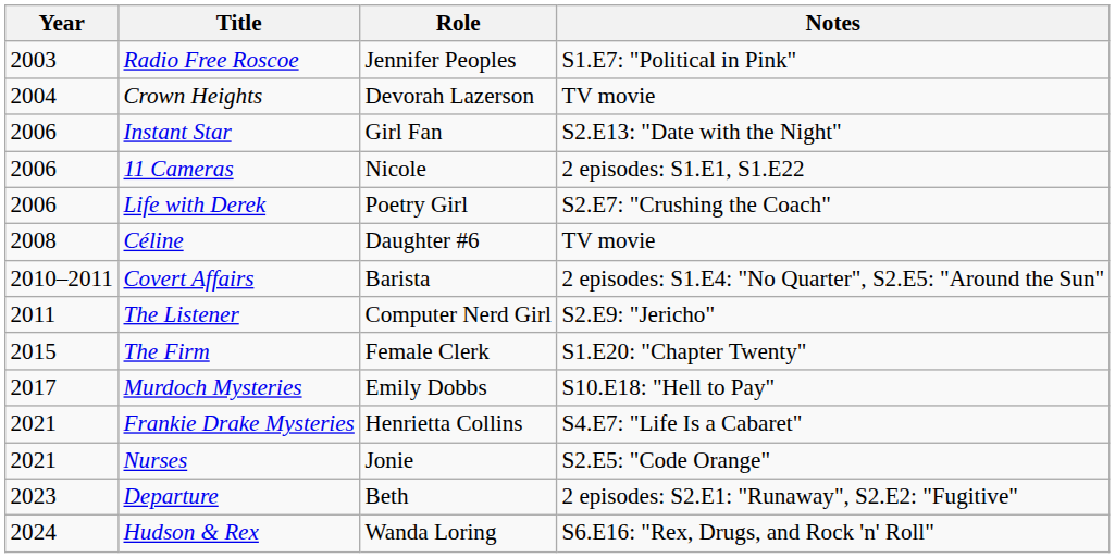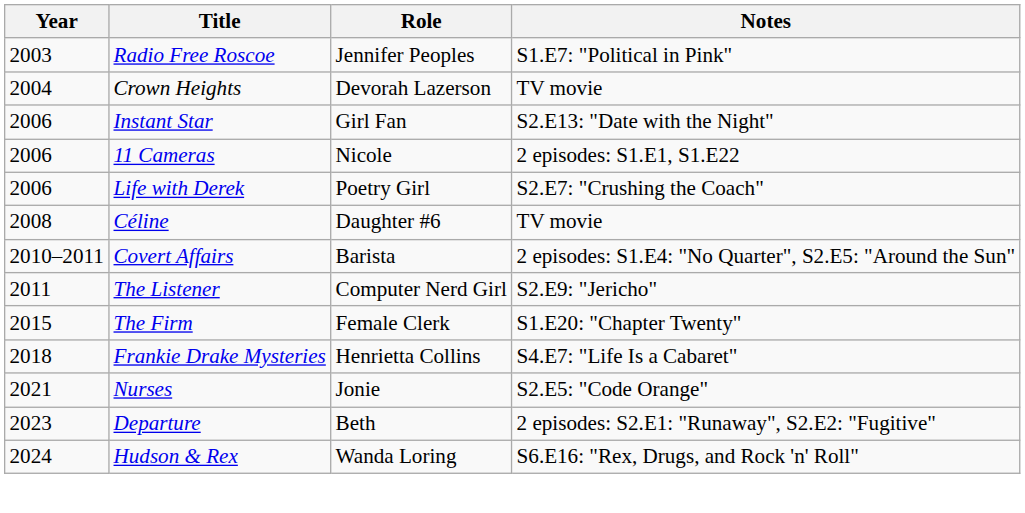- row: 2017 | Murdoch Mysteries | Emily Dobbs | S10.E18: "Hell to Pay"
Frankie Drake Mysteries | Year: 2021 -> 2018
